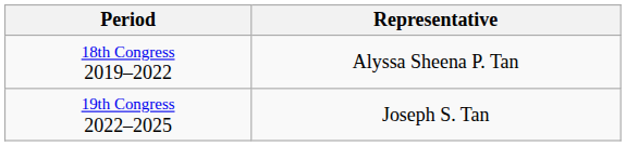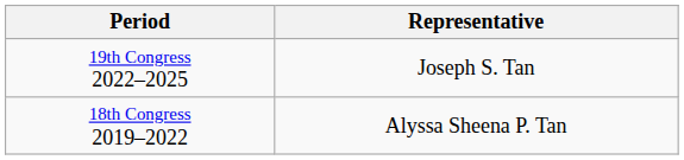rows swapped: 18th Congress 2019–2022 <-> 19th Congress 2022–2025
